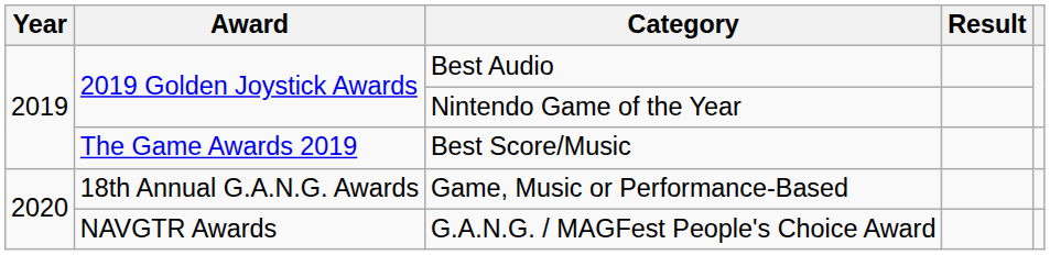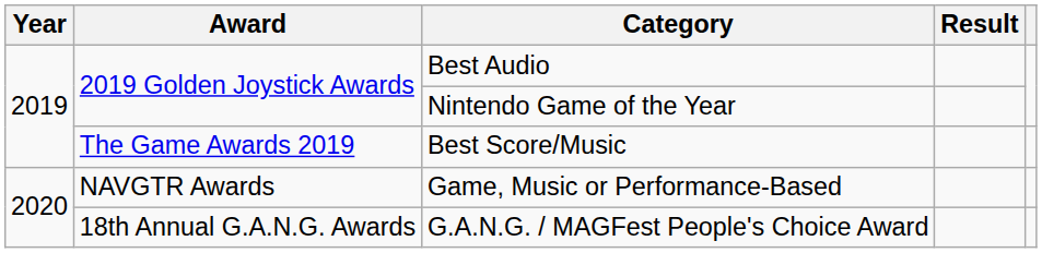Game, Music or Performance-Based | Award: 18th Annual G.A.N.G. Awards -> NAVGTR Awards
G.A.N.G. / MAGFest People's Choice Award | Award: NAVGTR Awards -> 18th Annual G.A.N.G. Awards
